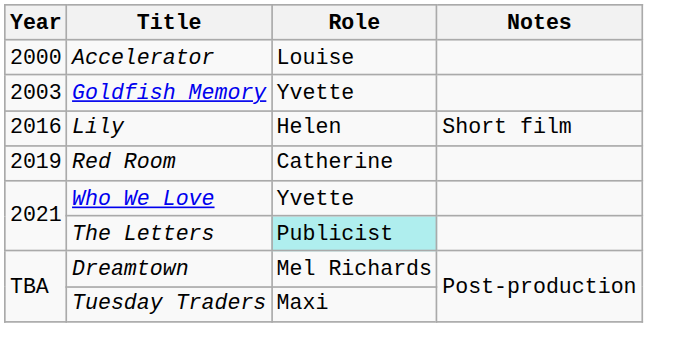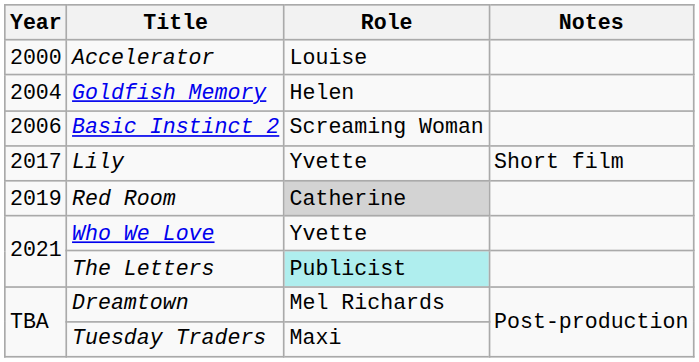Goldfish Memory | Year: 2003 -> 2004
Goldfish Memory | Role: Yvette -> Helen
+ row: 2006 | Basic Instinct 2 | Screaming Woman
Lily | Year: 2016 -> 2017
Lily | Role: Helen -> Yvette
Red Room | Role: no background -> lightgrey background
